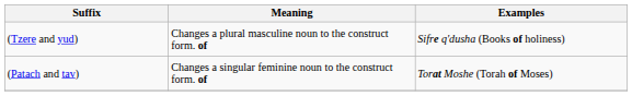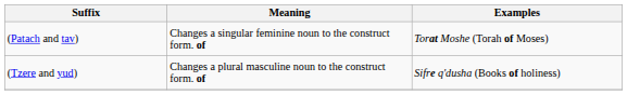rows swapped: (Patach and tav) <-> (Tzere and yud)
